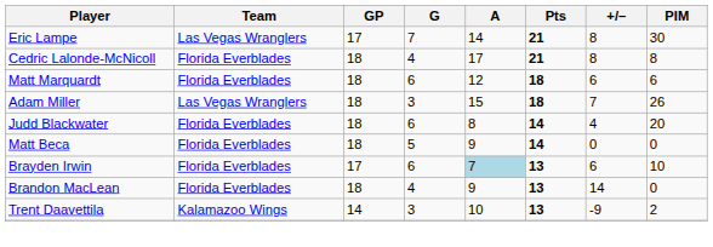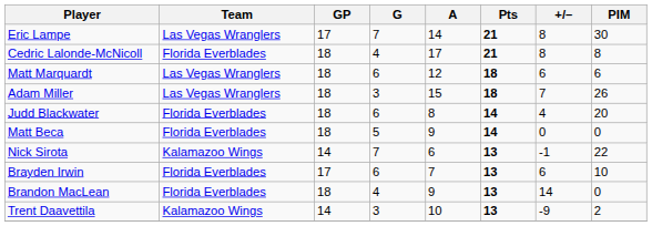Matt Marquardt | Team: Florida Everblades -> Las Vegas Wranglers
+ row: Nick Sirota | Kalamazoo Wings | 14 | 7 | 6 | 13 | -1 | 22
Brayden Irwin | A: lightblue background -> no background
